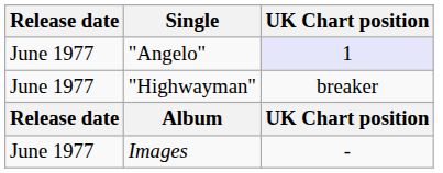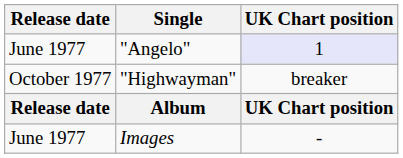"Highwayman" | Release date: June 1977 -> October 1977
